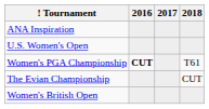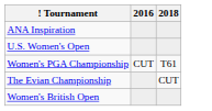- column: 2017
Women's PGA Championship | 2016: bold -> normal
